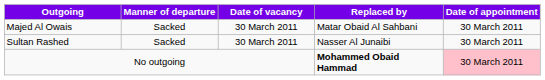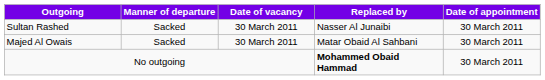rows swapped: Majed Al Owais <-> Sultan Rashed
No outgoing | Date of appointment: pink background -> no background
